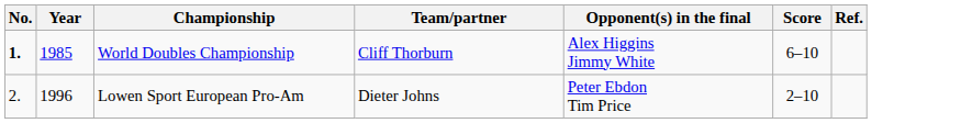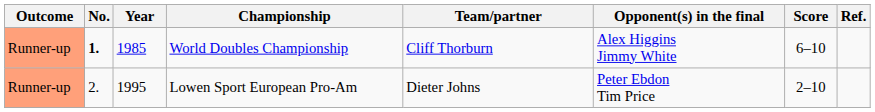+ column: Outcome | Runner-up | Runner-up
Lowen Sport European Pro-Am | Year: 1996 -> 1995
